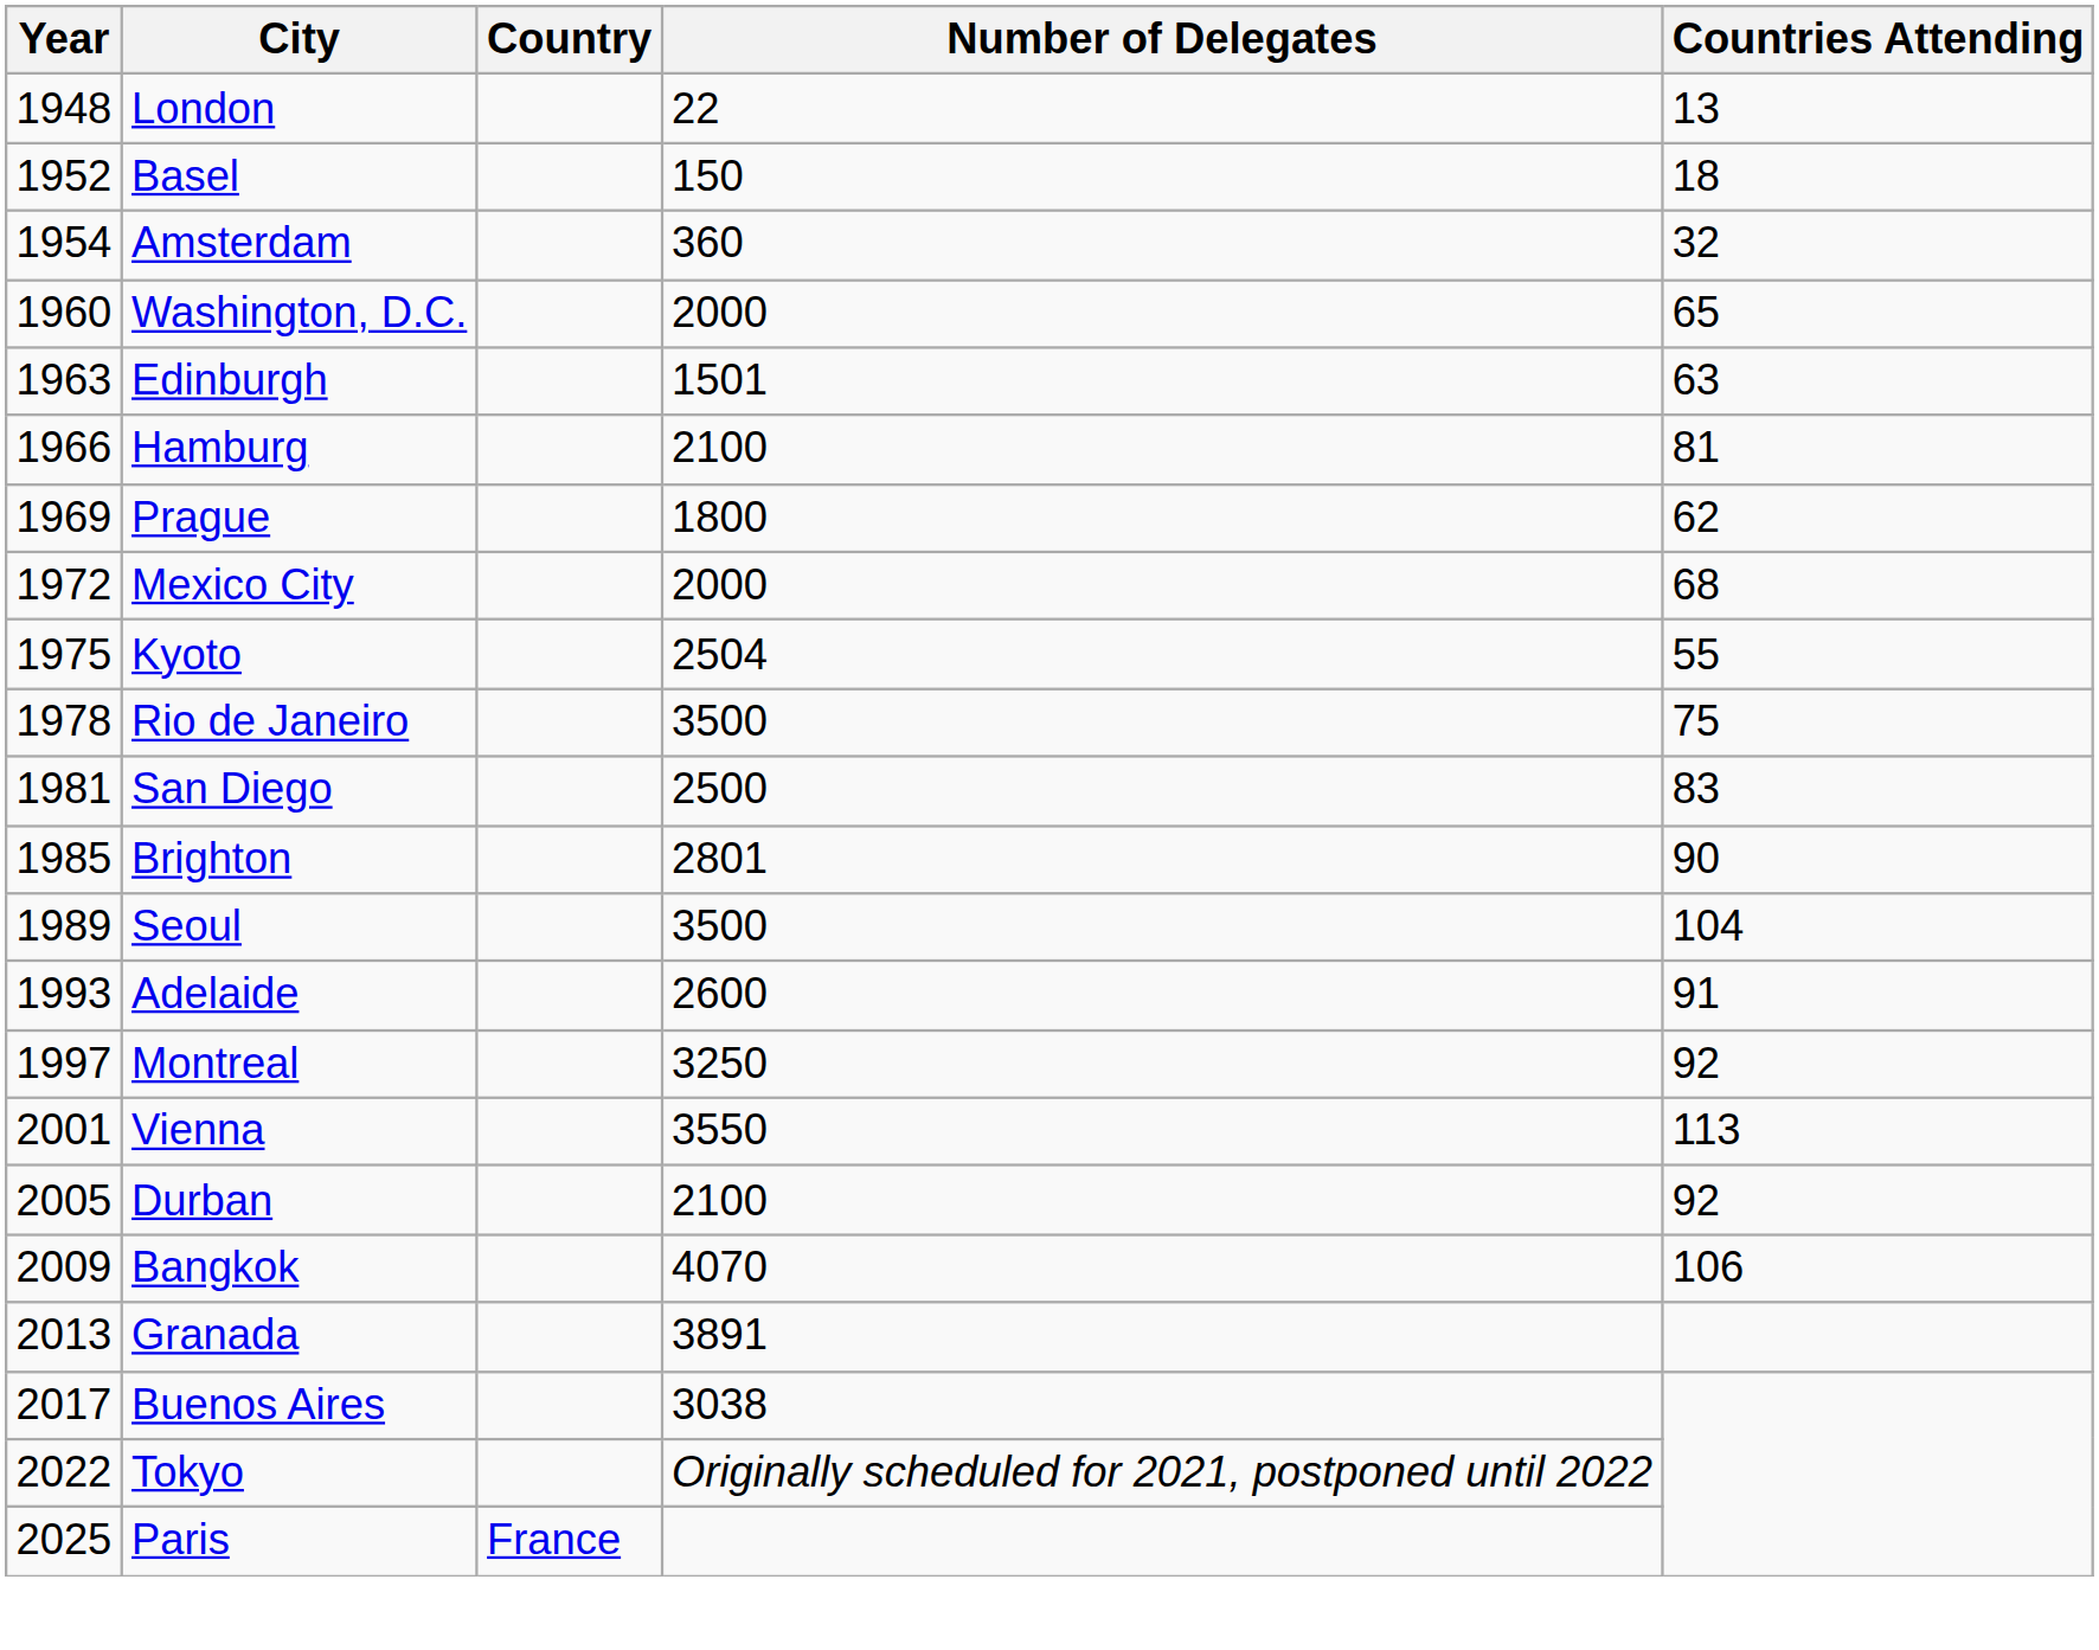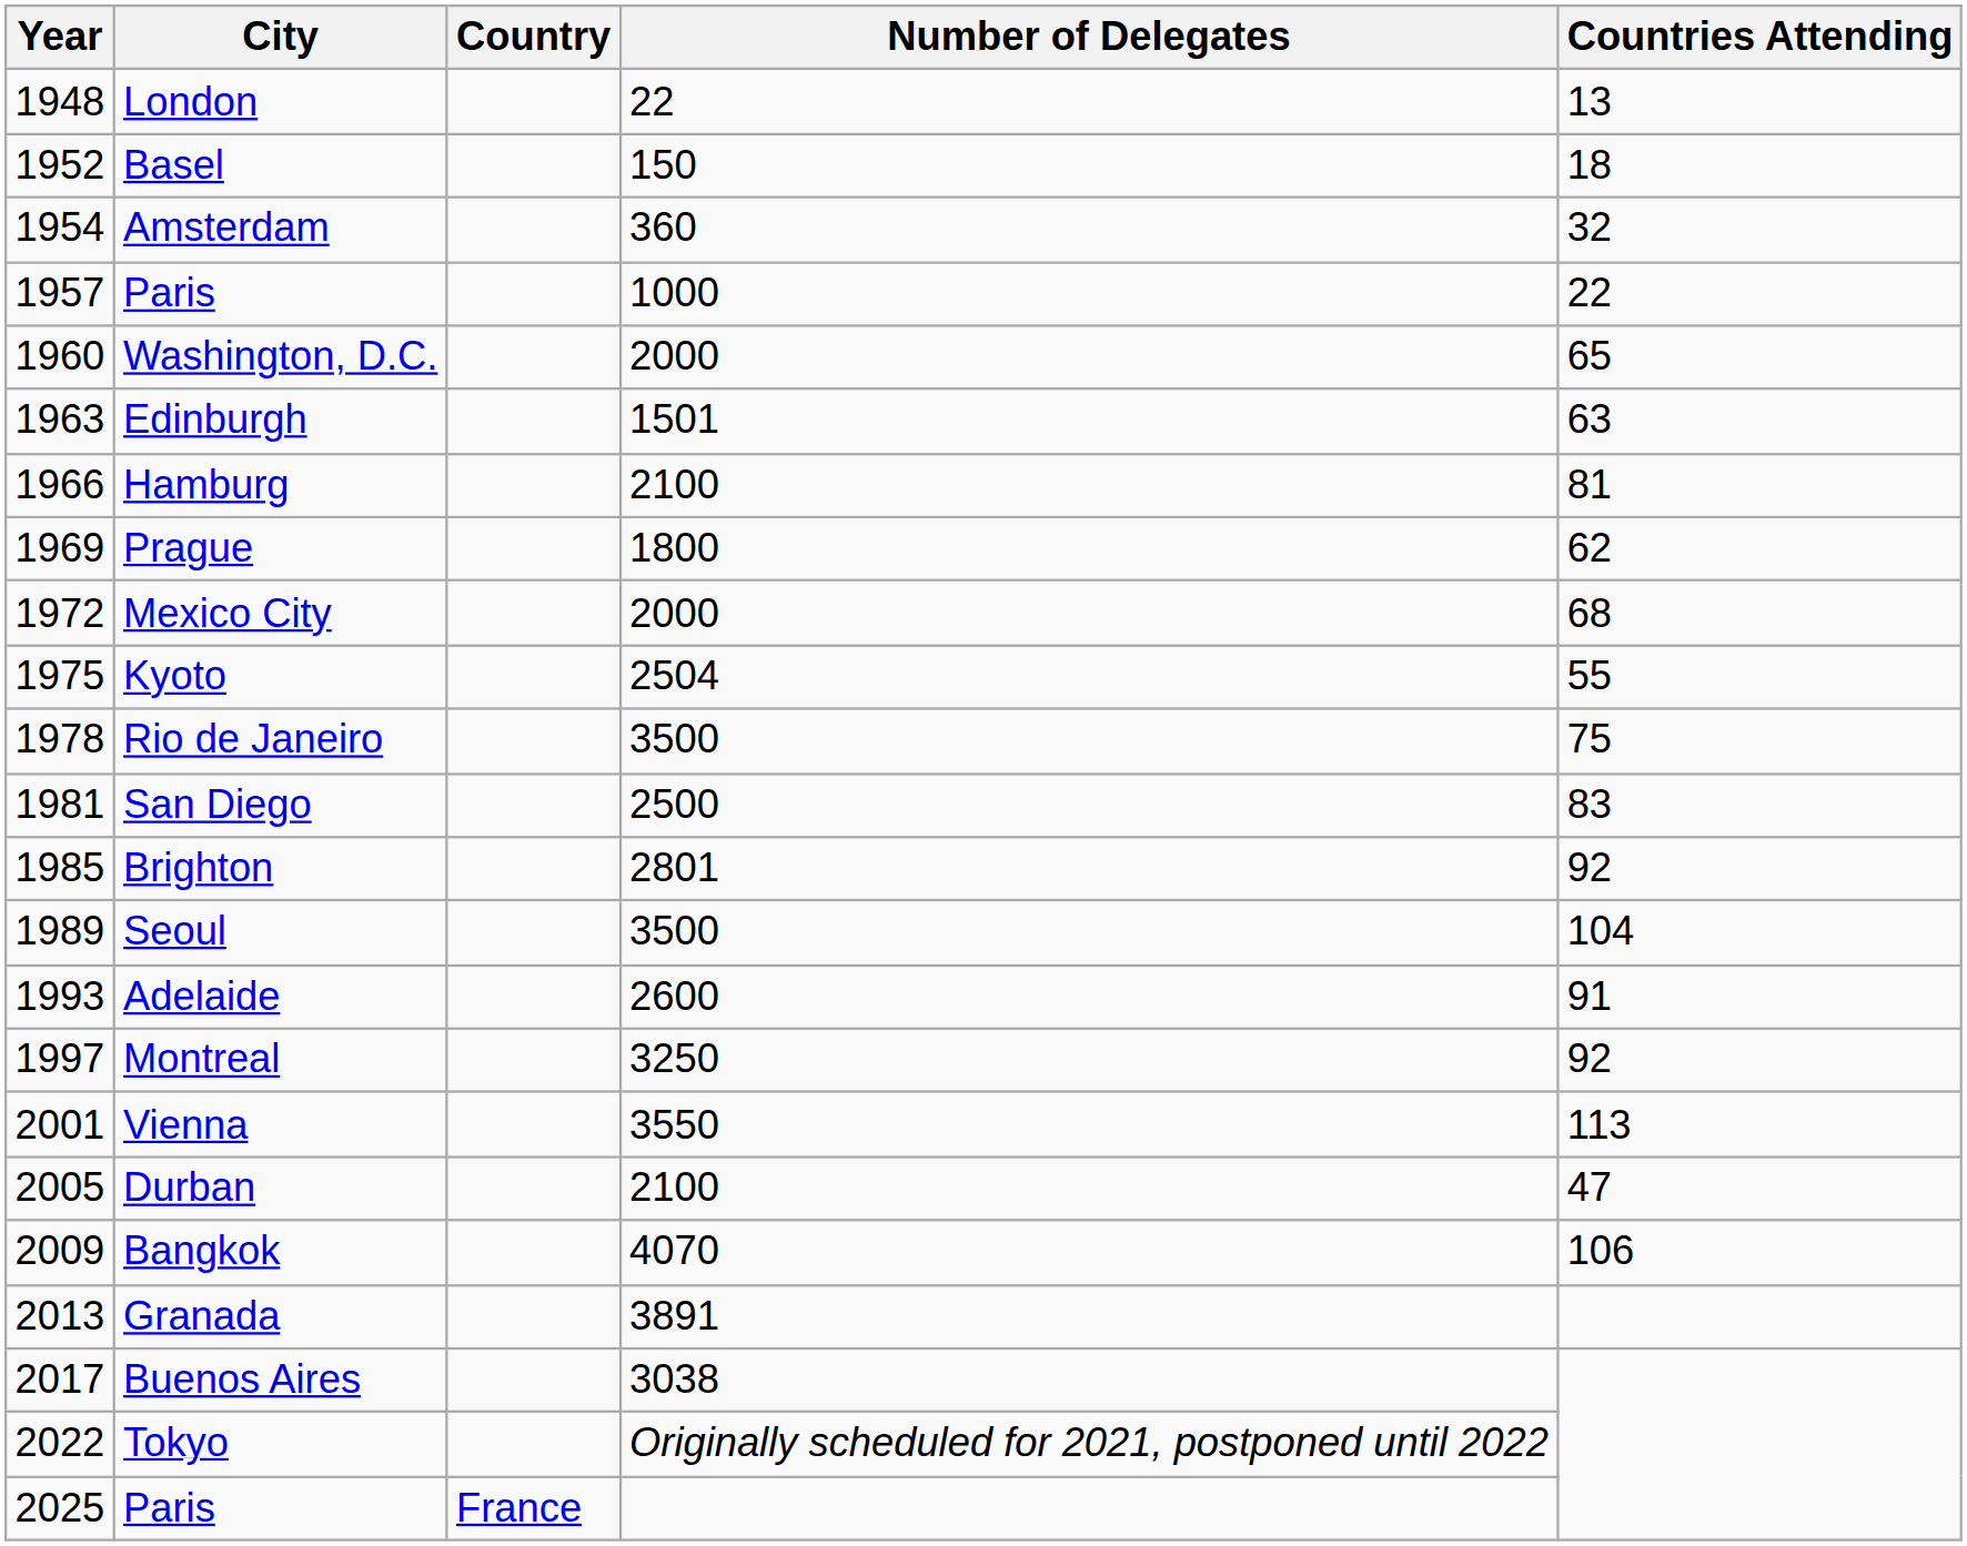+ row: 1957 | Paris | 1000 | 22
Brighton | Countries Attending: 90 -> 92
Durban | Countries Attending: 92 -> 47
